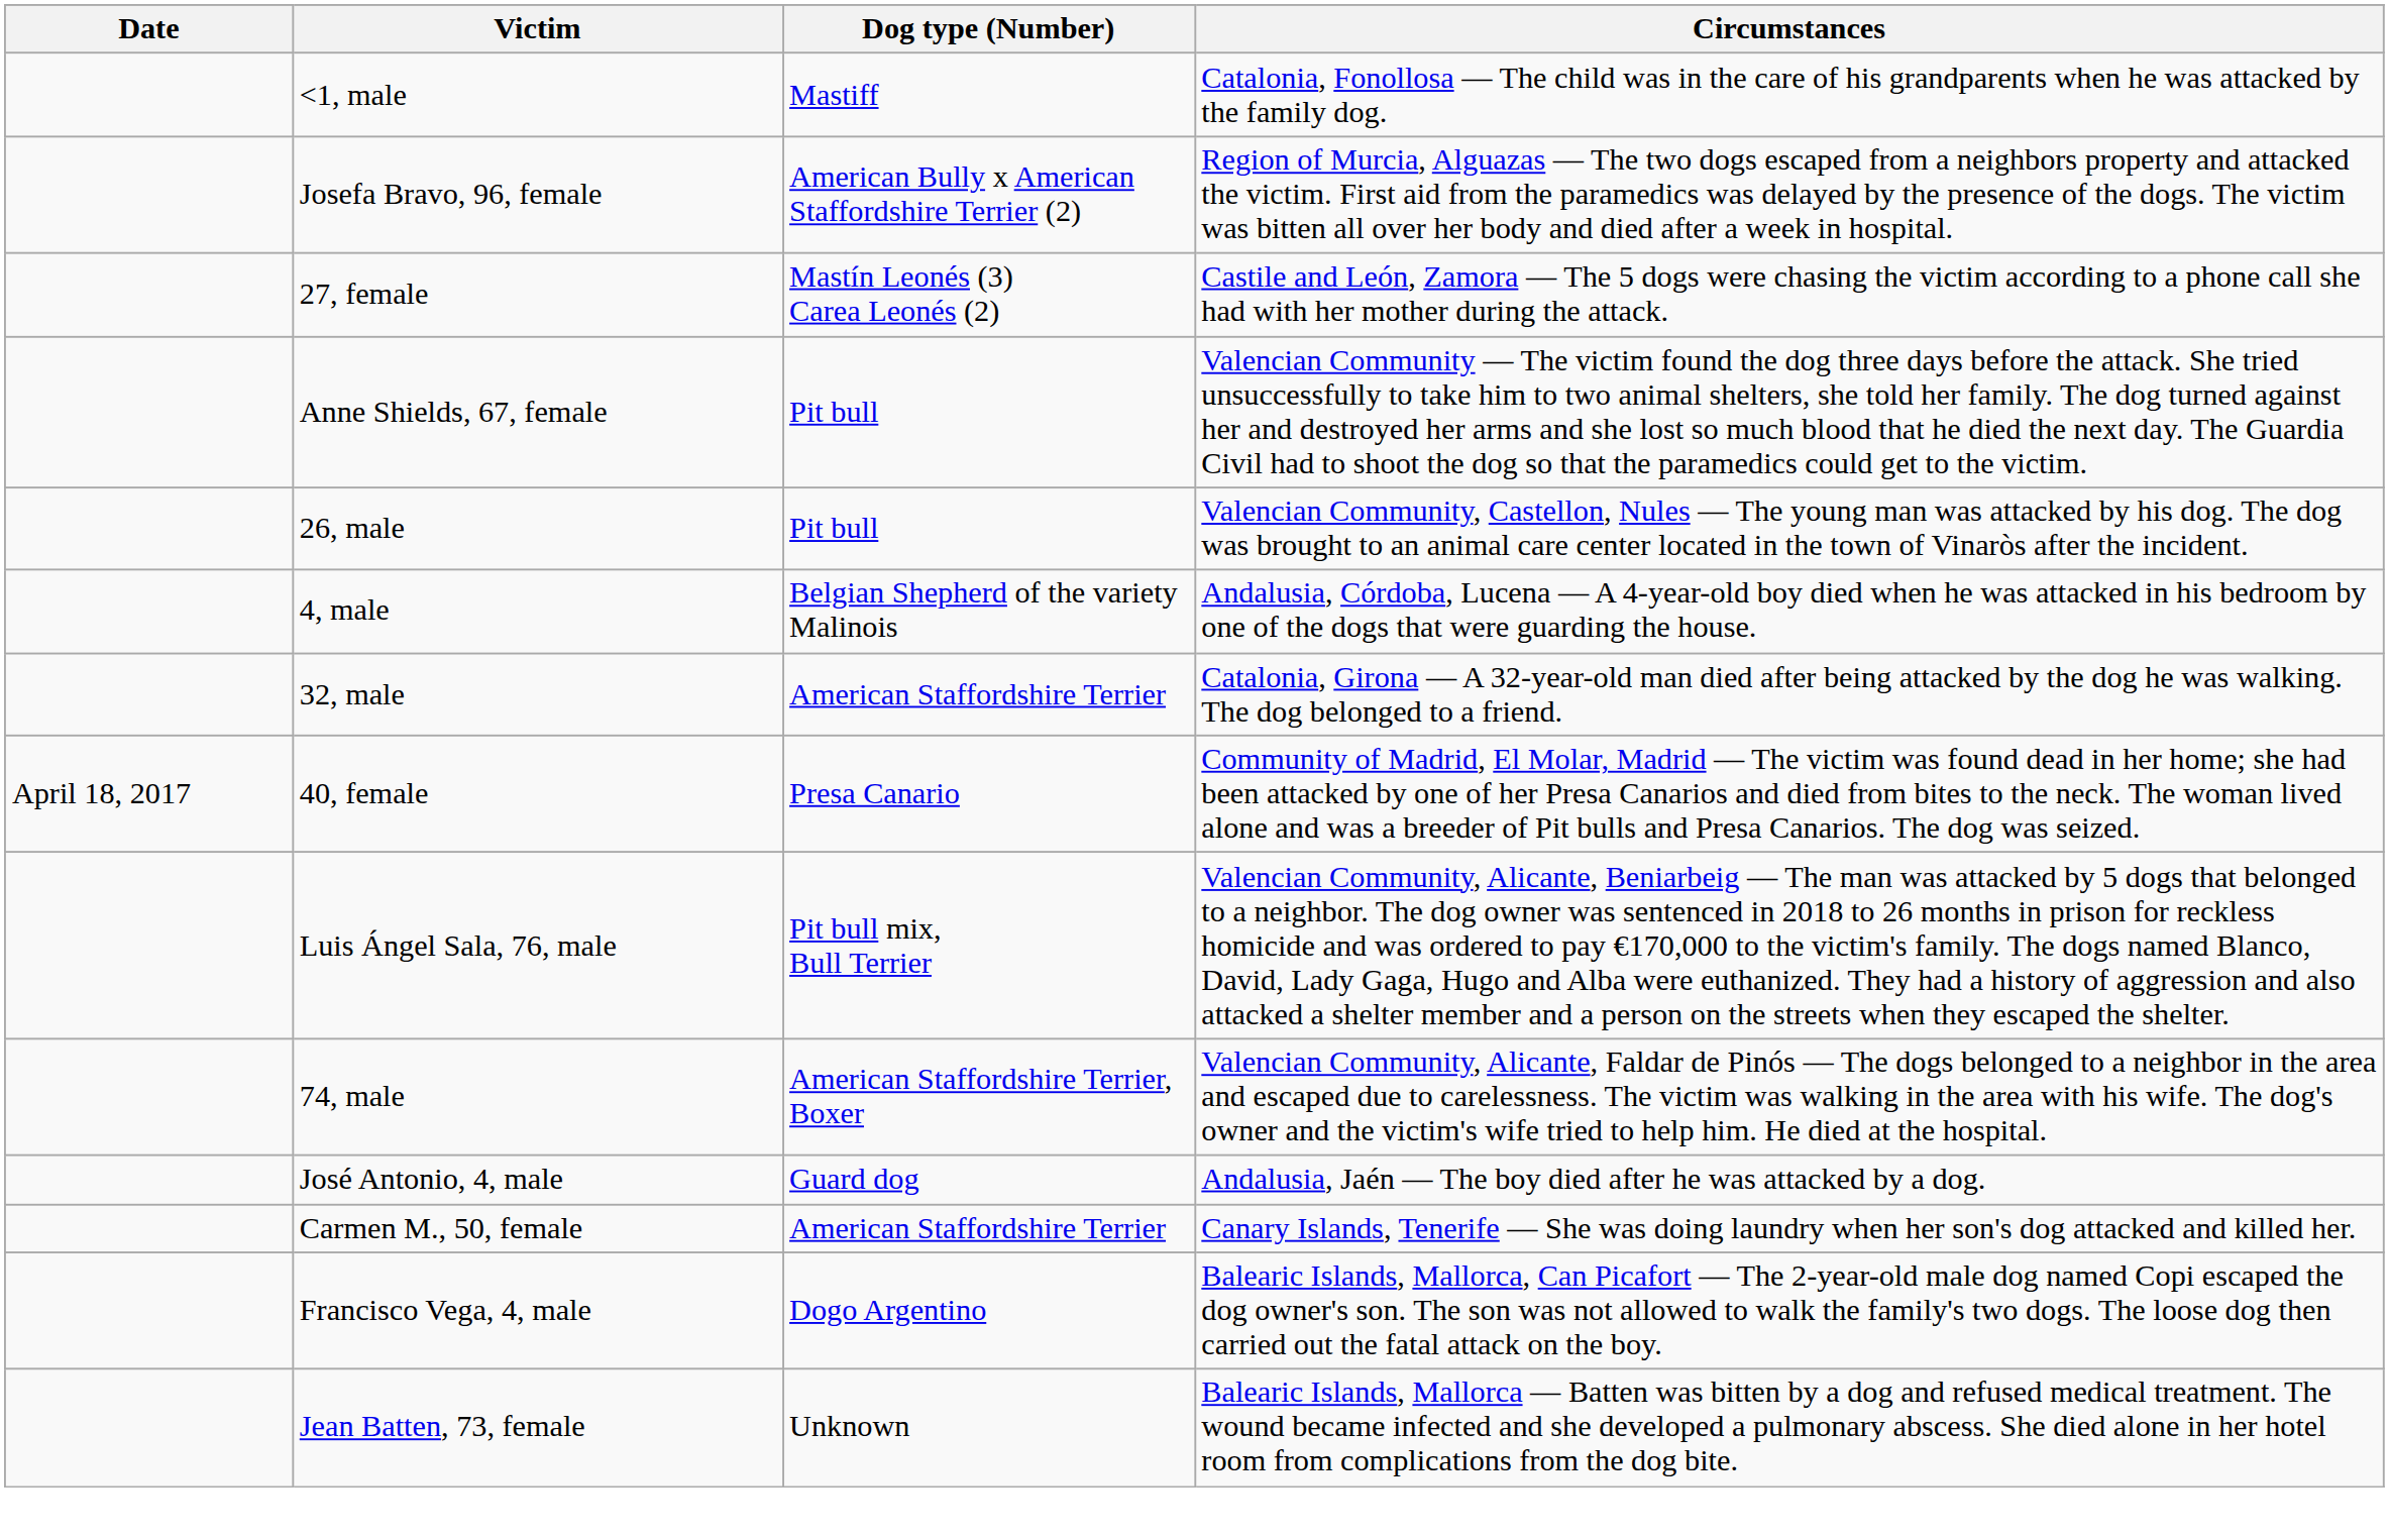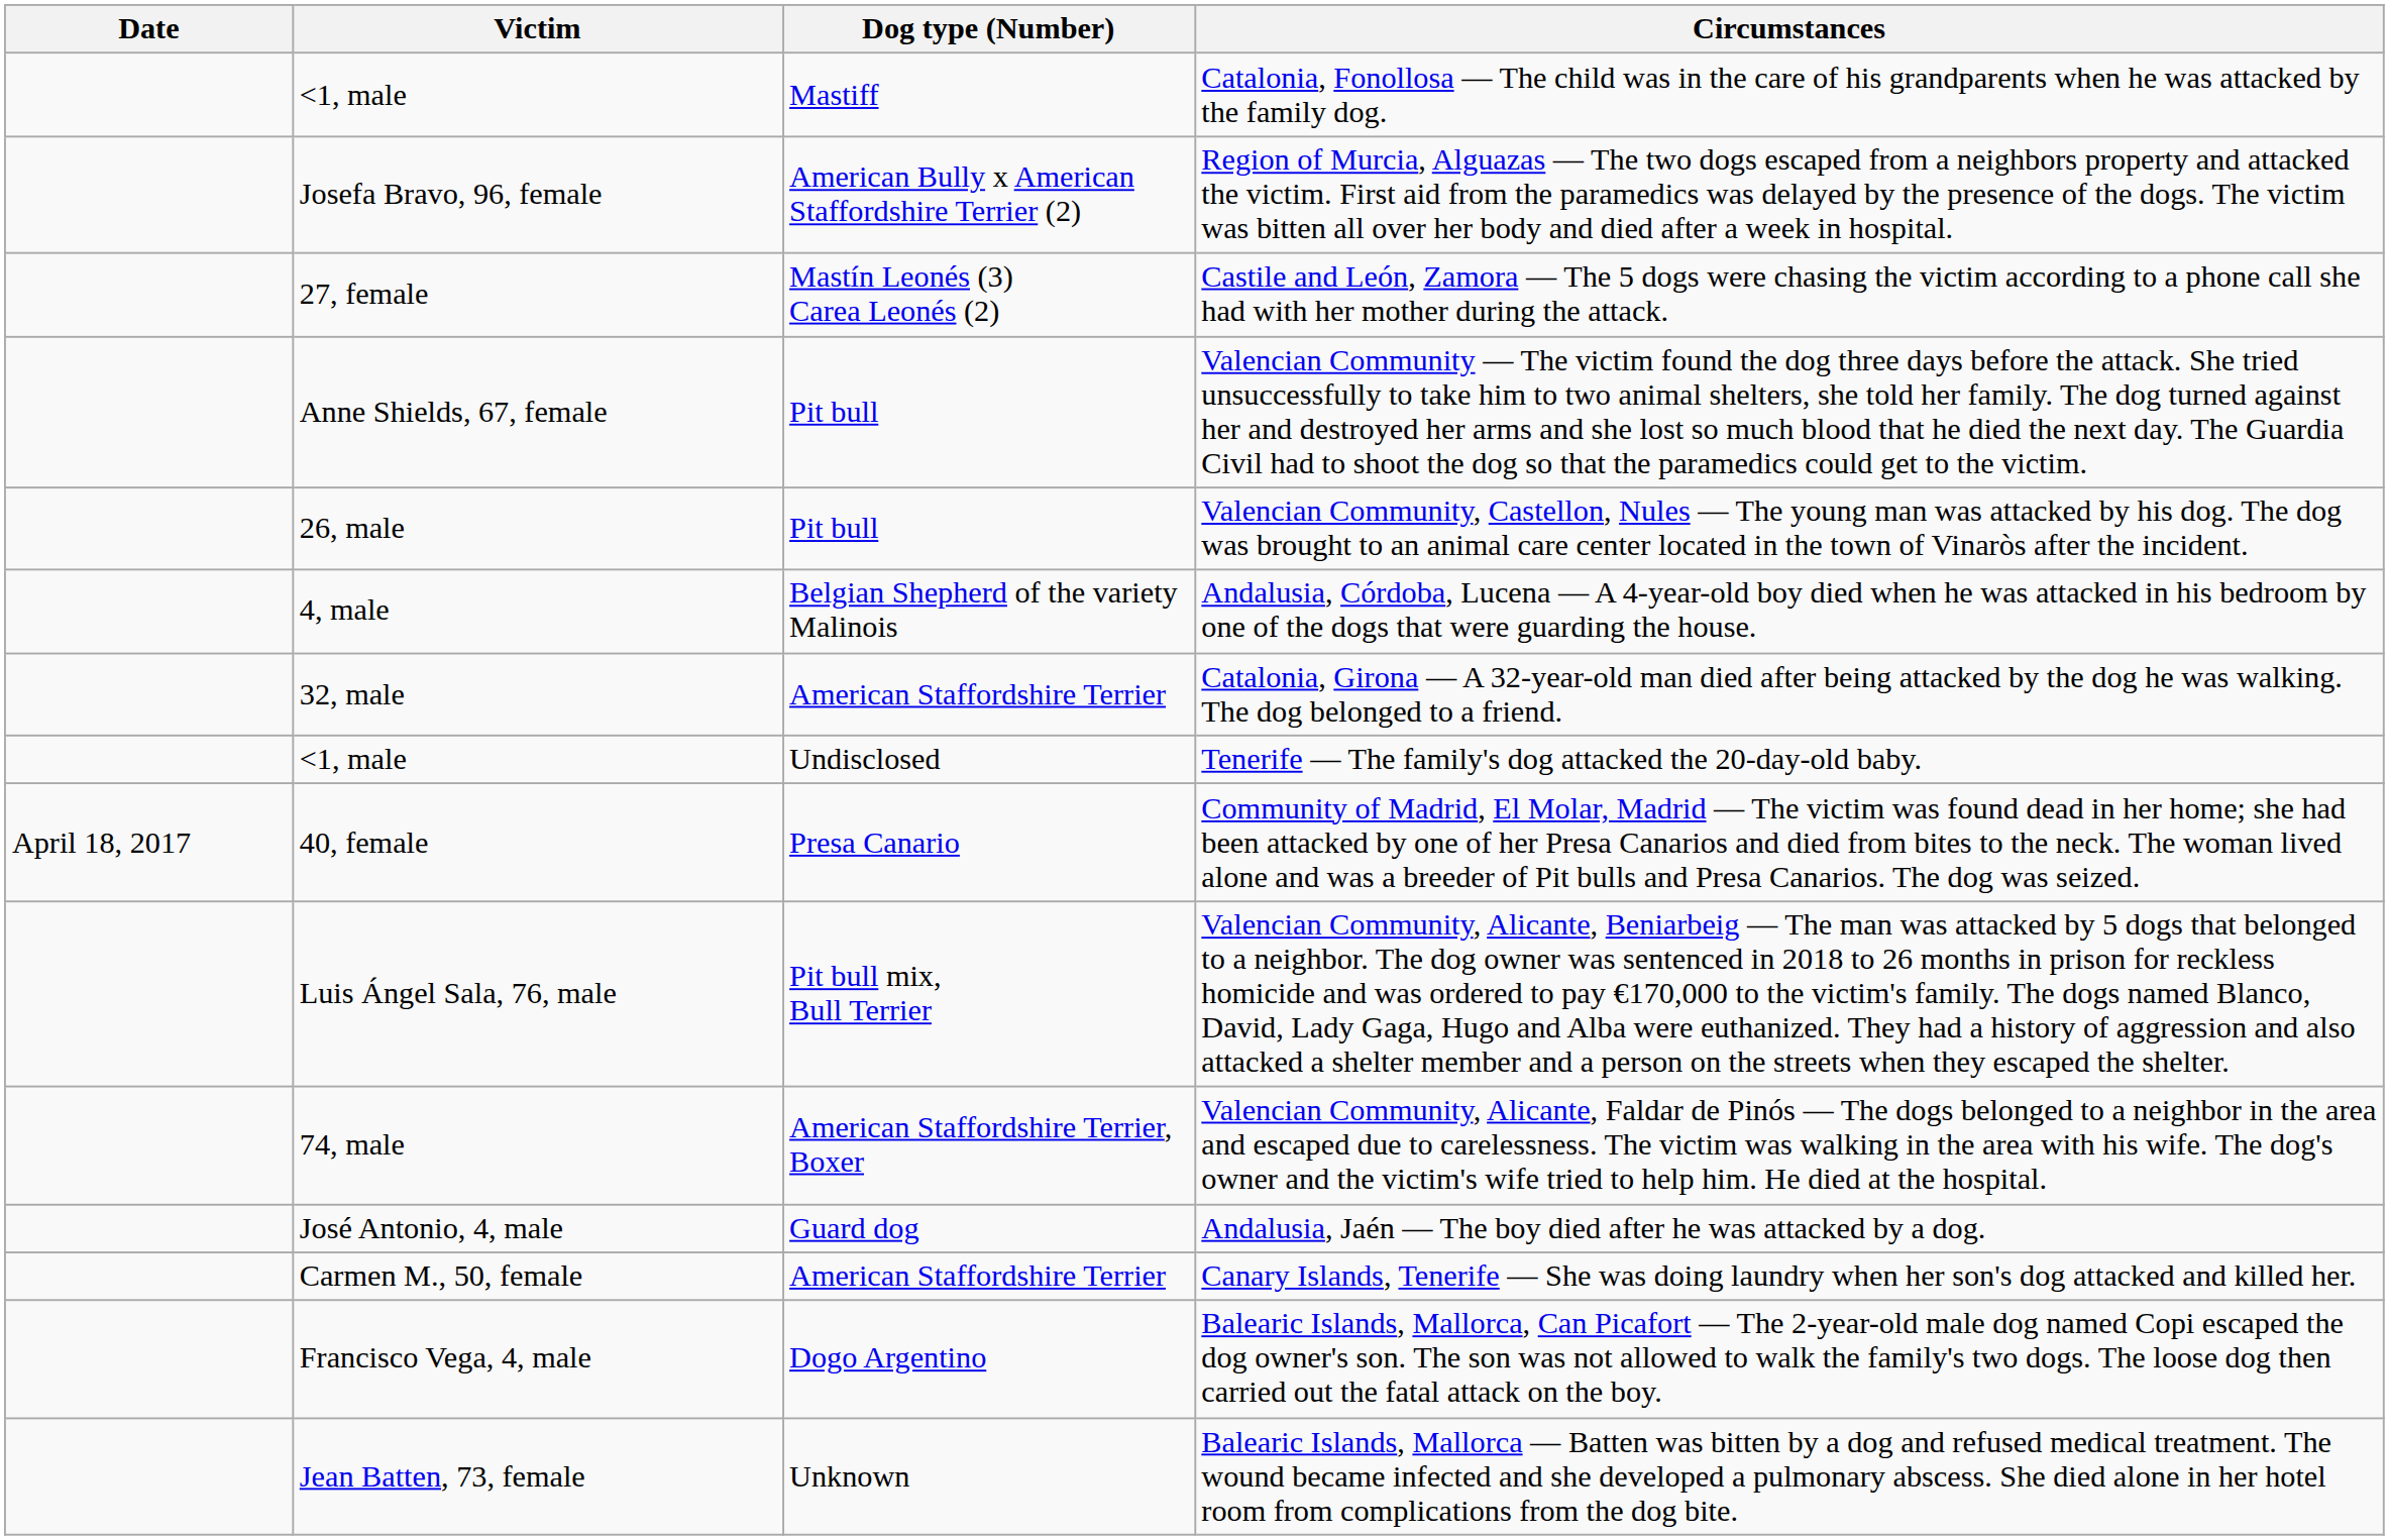+ row: <1, male | Undisclosed | Tenerife — The family's dog attacked the 20-day-old baby.
